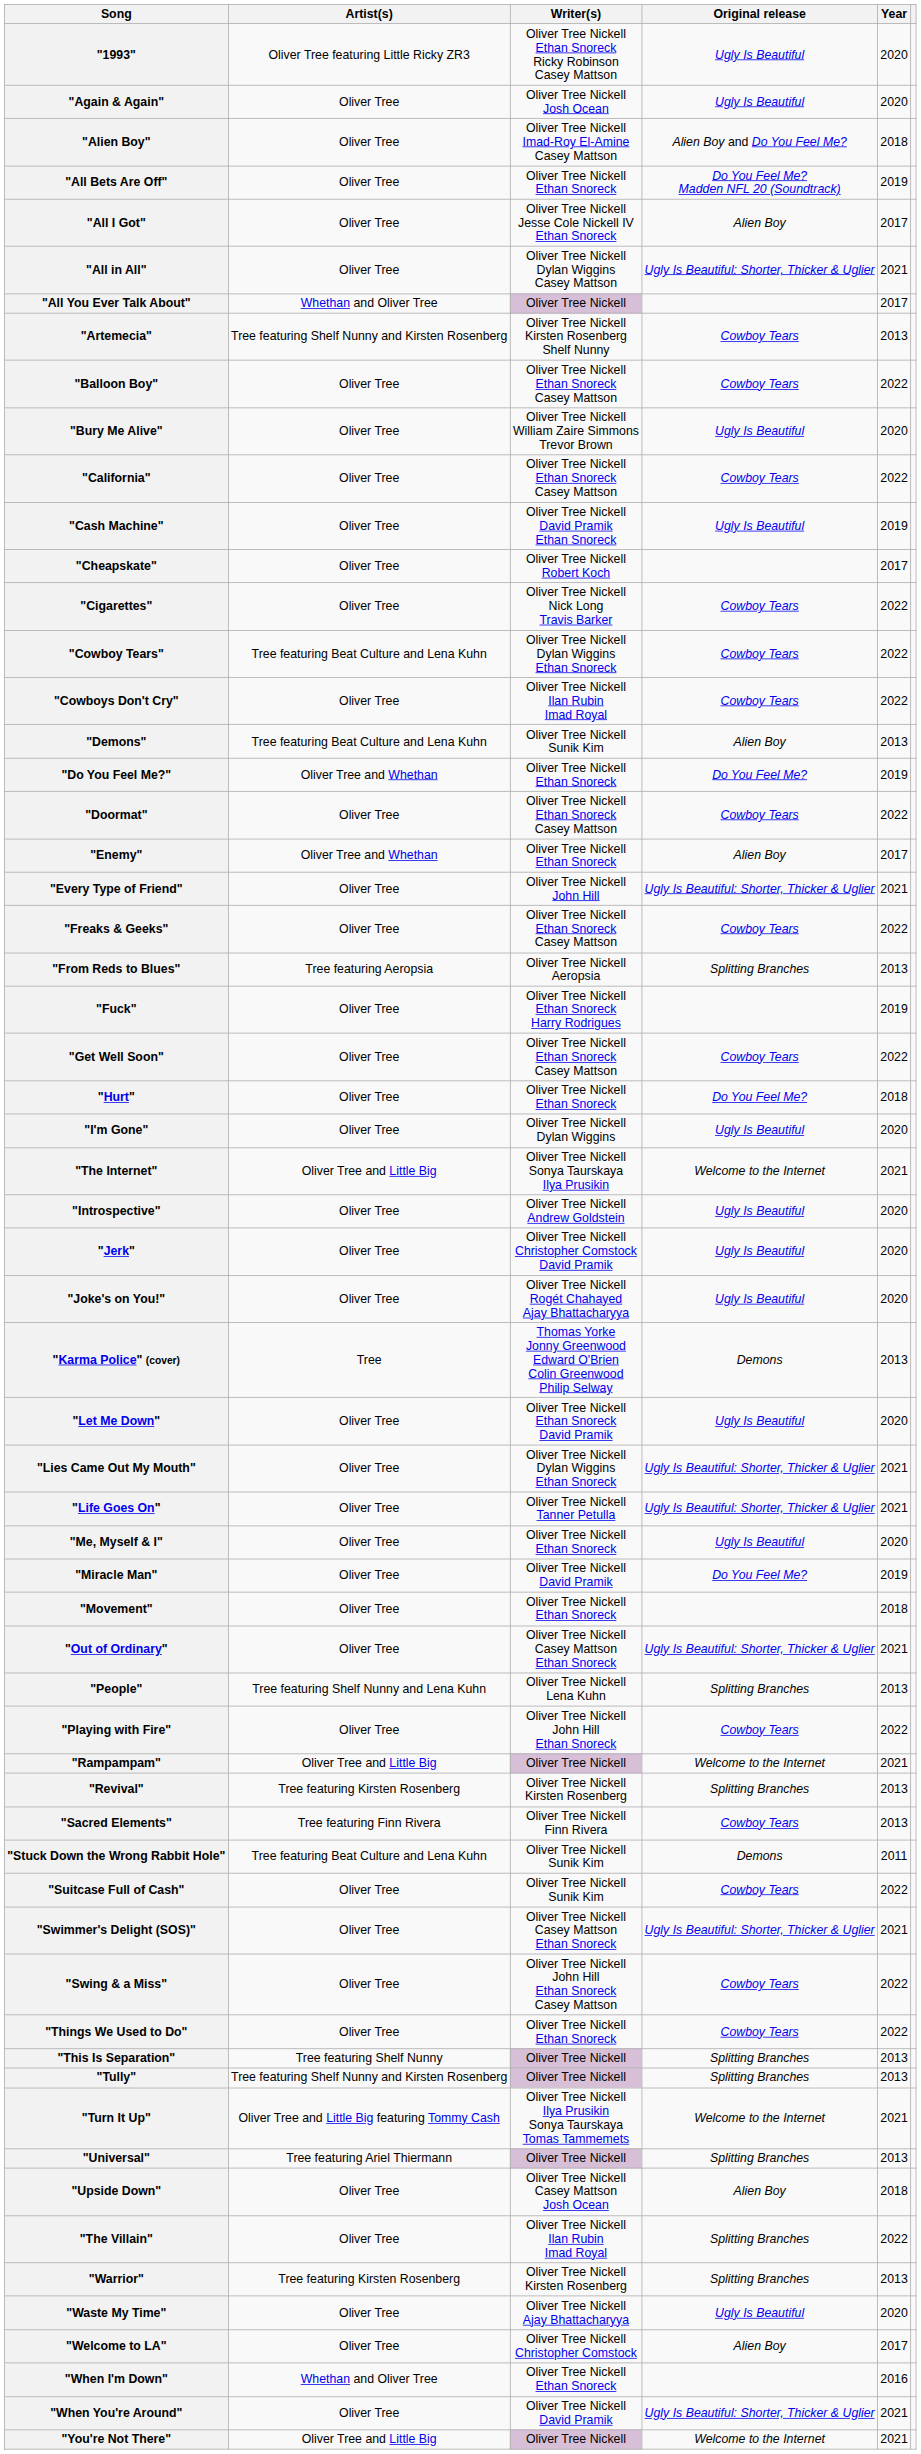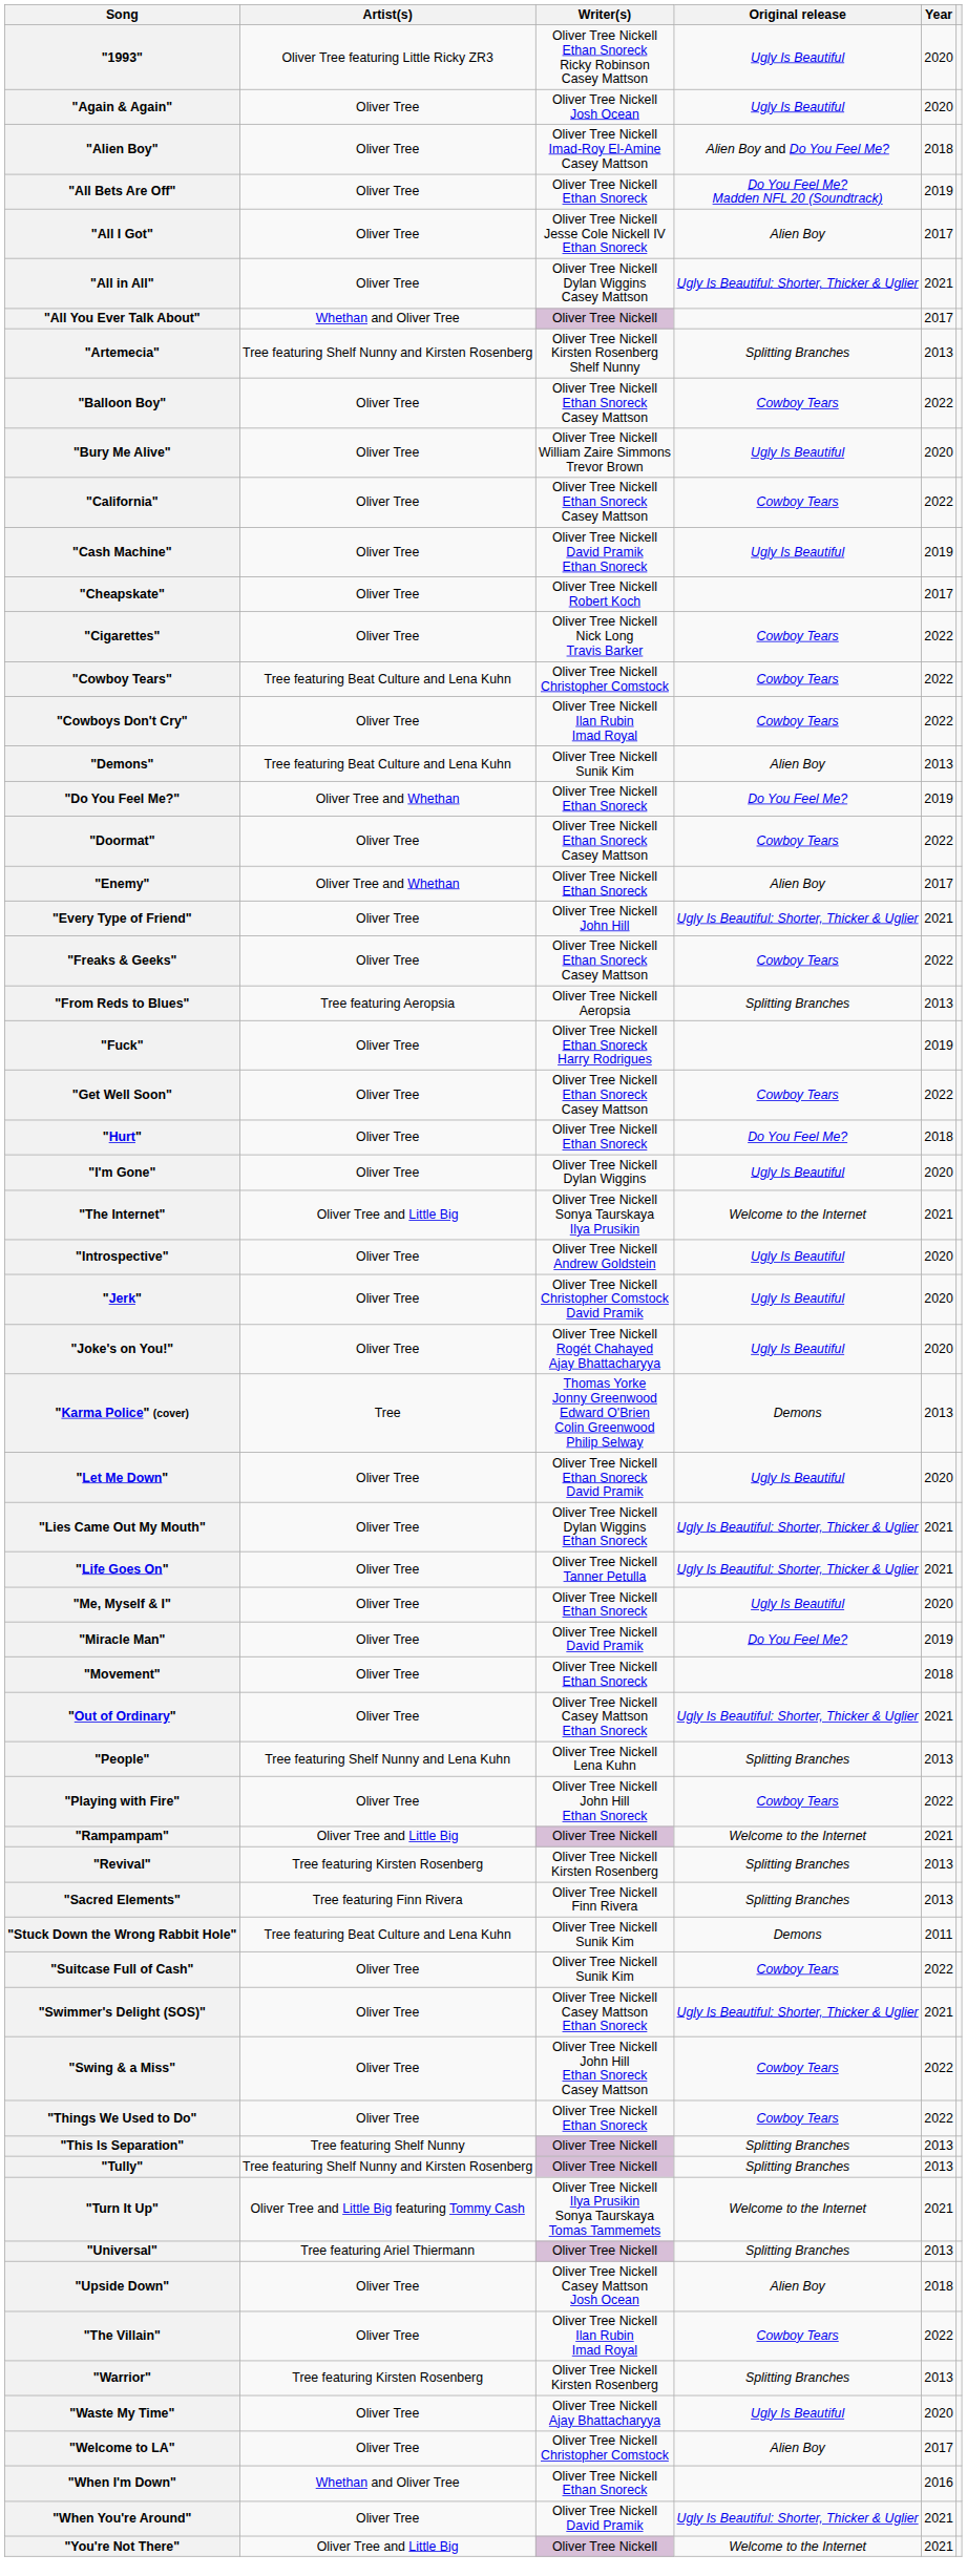"Artemecia" | Original release: Cowboy Tears -> Splitting Branches
"Cowboy Tears" | Writer(s): Oliver Tree Nickell Dylan Wiggins Ethan Snoreck -> Oliver Tree Nickell Christopher Comstock
"Sacred Elements" | Original release: Cowboy Tears -> Splitting Branches
"The Villain" | Original release: Splitting Branches -> Cowboy Tears
